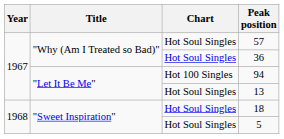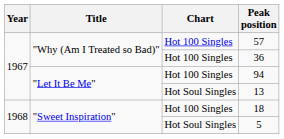57 | Chart: Hot Soul Singles -> Hot 100 Singles
36 | Chart: Hot Soul Singles -> Hot 100 Singles
18 | Chart: Hot Soul Singles -> Hot 100 Singles
